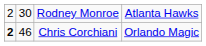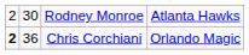Chris Corchiani | column 2: 46 -> 36
